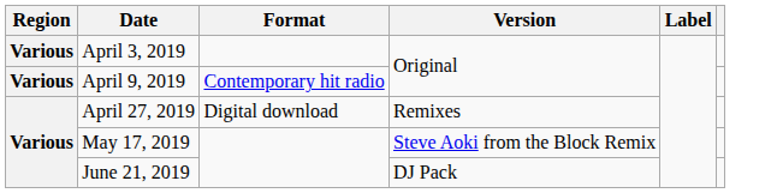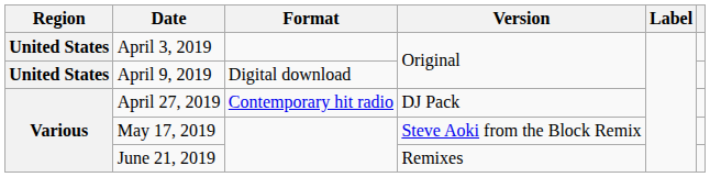April 3, 2019 | Region: Various -> United States
April 9, 2019 | Region: Various -> United States
April 9, 2019 | Format: Contemporary hit radio -> Digital download
April 27, 2019 | Format: Digital download -> Contemporary hit radio
April 27, 2019 | Version: Remixes -> DJ Pack
June 21, 2019 | Version: DJ Pack -> Remixes
